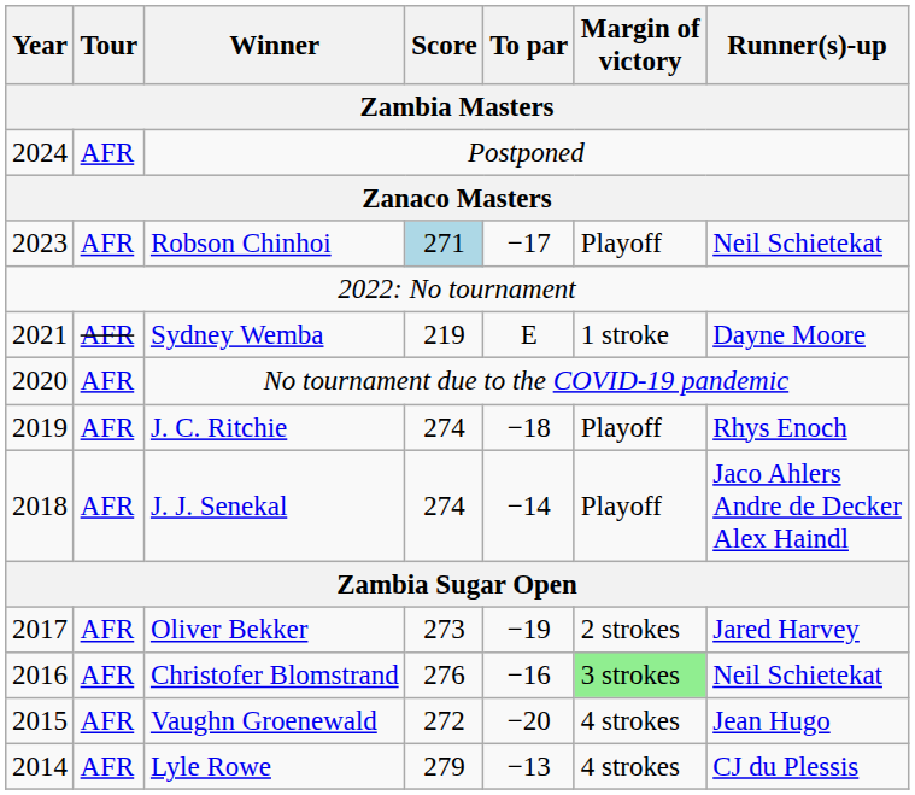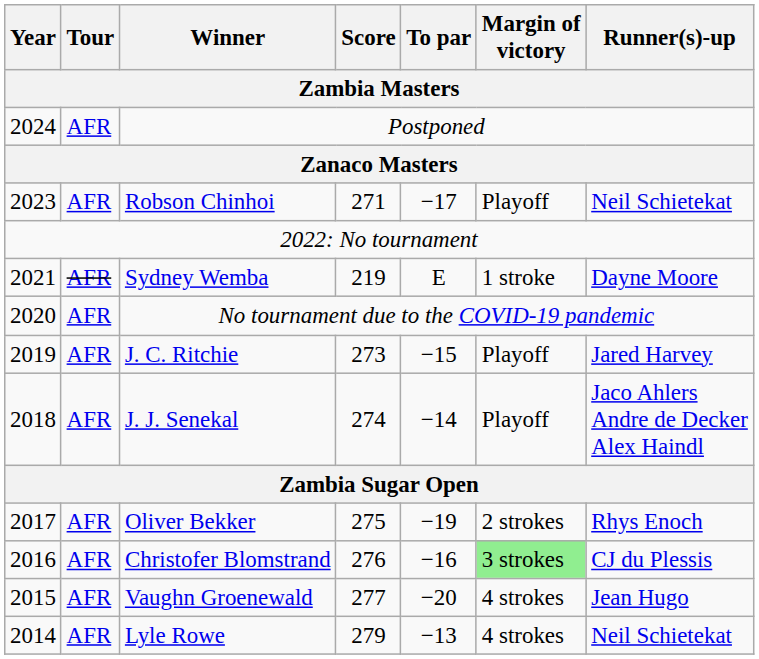Robson Chinhoi | Score: lightblue background -> no background
J. C. Ritchie | Score: 274 -> 273
J. C. Ritchie | To par: −18 -> −15
J. C. Ritchie | Runner(s)-up: Rhys Enoch -> Jared Harvey
Oliver Bekker | Score: 273 -> 275
Oliver Bekker | Runner(s)-up: Jared Harvey -> Rhys Enoch
Christofer Blomstrand | Runner(s)-up: Neil Schietekat -> CJ du Plessis
Vaughn Groenewald | Score: 272 -> 277
Lyle Rowe | Runner(s)-up: CJ du Plessis -> Neil Schietekat
